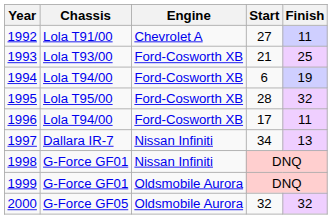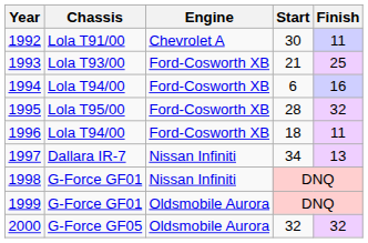1992 | Start: 27 -> 30
1994 | Finish: 19 -> 16
1996 | Start: 17 -> 18
